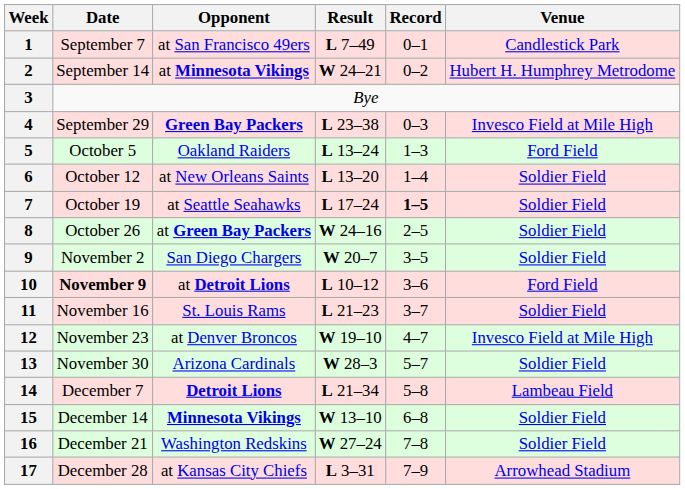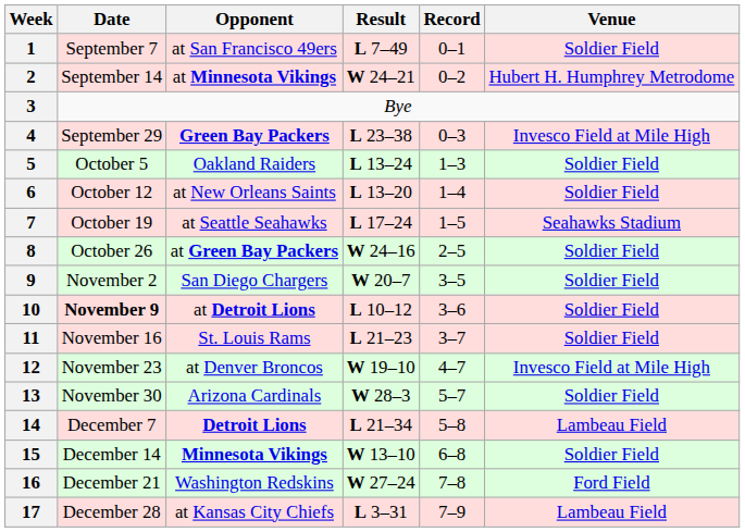1 | Venue: Candlestick Park -> Soldier Field
5 | Venue: Ford Field -> Soldier Field
7 | Record: bold -> normal
7 | Venue: Soldier Field -> Seahawks Stadium
10 | Venue: Ford Field -> Soldier Field
16 | Venue: Soldier Field -> Ford Field
17 | Venue: Arrowhead Stadium -> Lambeau Field
